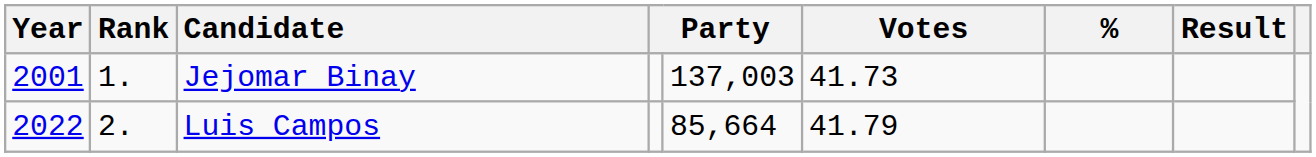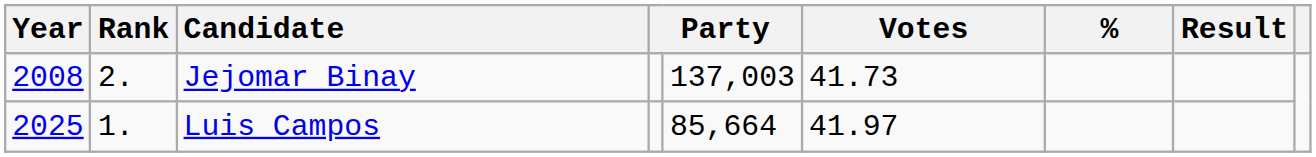Jejomar Binay | Year: 2001 -> 2008
Jejomar Binay | Rank: 1. -> 2.
Luis Campos | Year: 2022 -> 2025
Luis Campos | Rank: 2. -> 1.
Luis Campos | Votes: 41.79 -> 41.97
